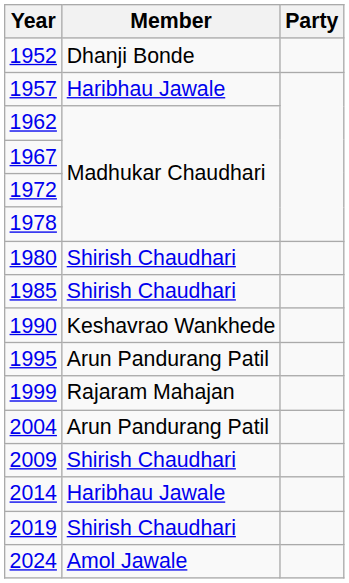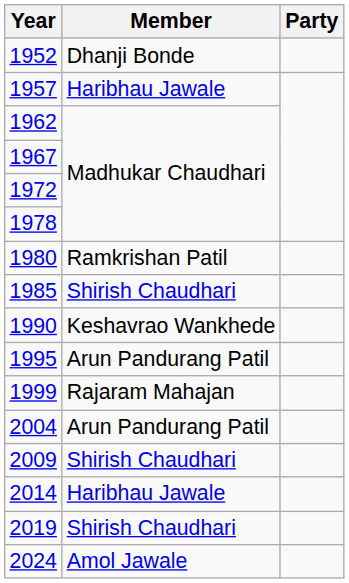1980 | Member: Shirish Chaudhari -> Ramkrishan Patil
